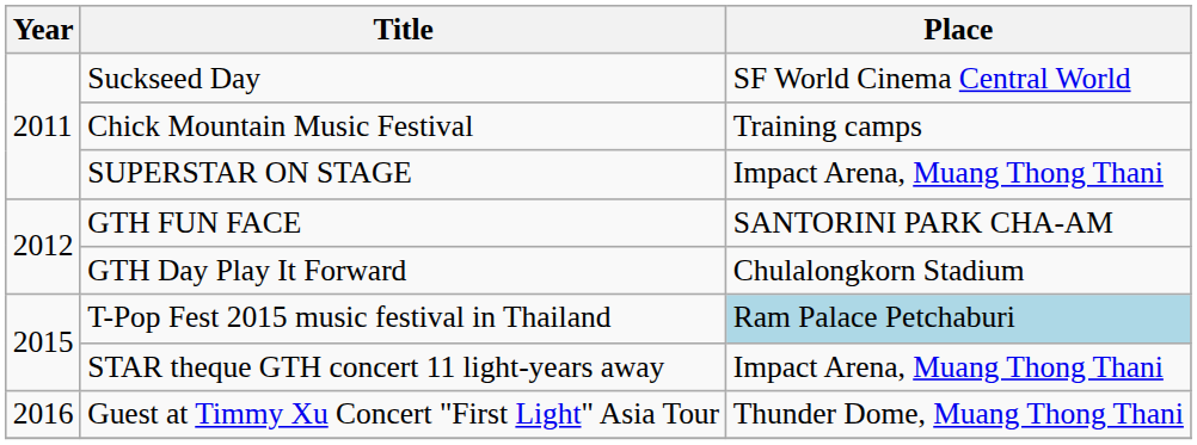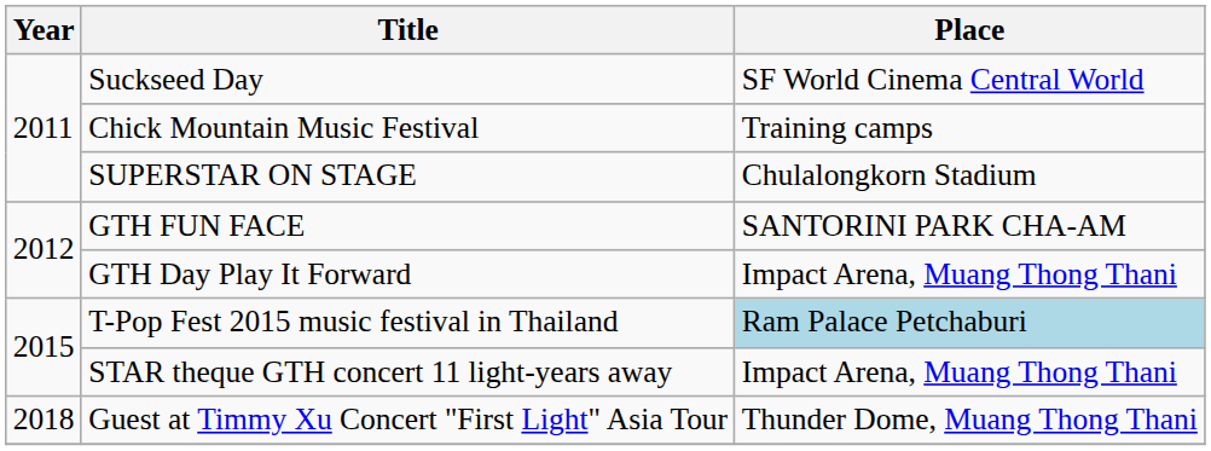SUPERSTAR ON STAGE | Place: Impact Arena, Muang Thong Thani -> Chulalongkorn Stadium
GTH Day Play It Forward | Place: Chulalongkorn Stadium -> Impact Arena, Muang Thong Thani
Guest at Timmy Xu Concert "First Light" Asia Tour | Year: 2016 -> 2018
